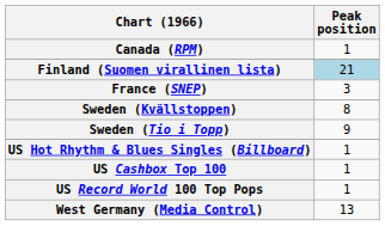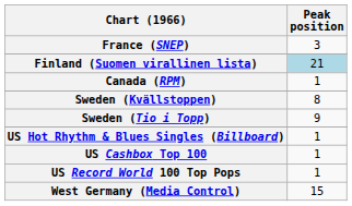rows swapped: Canada (RPM) <-> France (SNEP)
West Germany (Media Control) | Peak position: 13 -> 15
